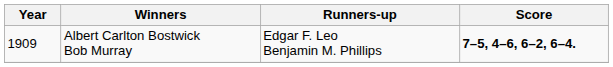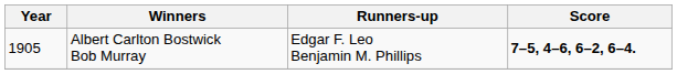Albert Carlton Bostwick Bob Murray | Year: 1909 -> 1905
